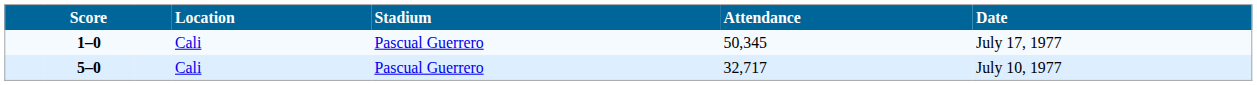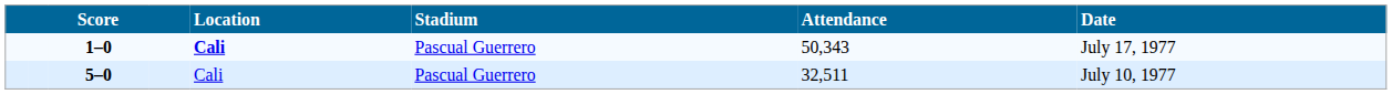1–0 | Location: normal -> bold
1–0 | Attendance: 50,345 -> 50,343
5–0 | Attendance: 32,717 -> 32,511
